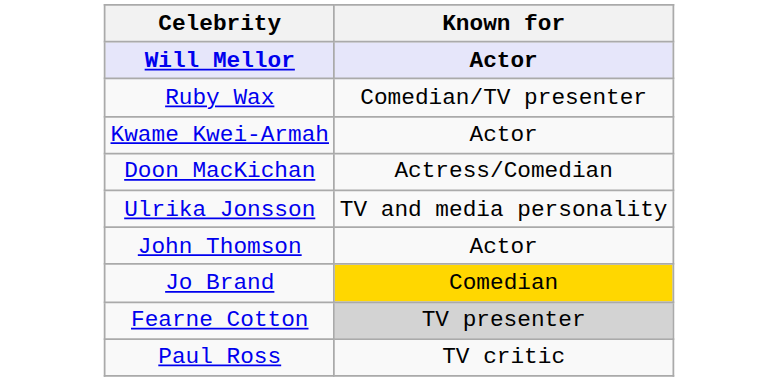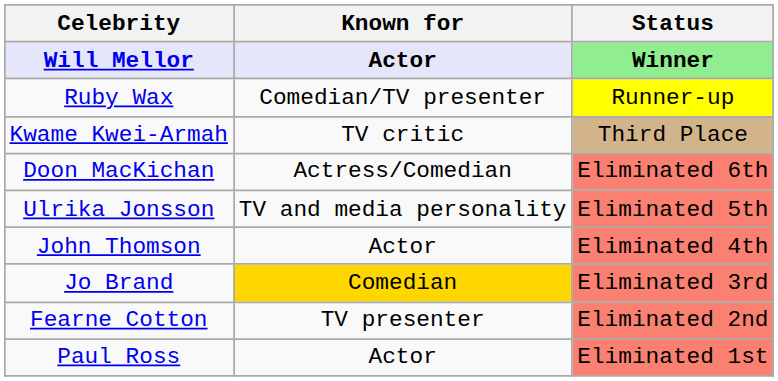+ column: Status | Winner | Runner-up | Third Place | Eliminated 6th | Eliminated 5th | Eliminated 4th | Eliminated 3rd | Eliminated 2nd | Eliminated 1st
Kwame Kwei-Armah | Known for: Actor -> TV critic
Fearne Cotton | Known for: lightgrey background -> no background
Paul Ross | Known for: TV critic -> Actor
